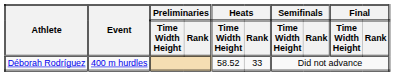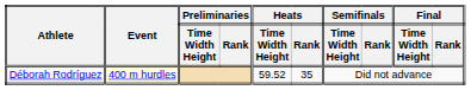Déborah Rodríguez | Event: no background -> lightyellow background
Déborah Rodríguez | Heats / Time Width Height: 58.52 -> 59.52
Déborah Rodríguez | Heats / Rank: 33 -> 35
